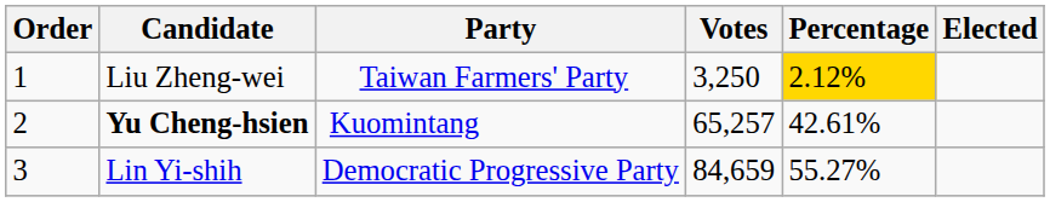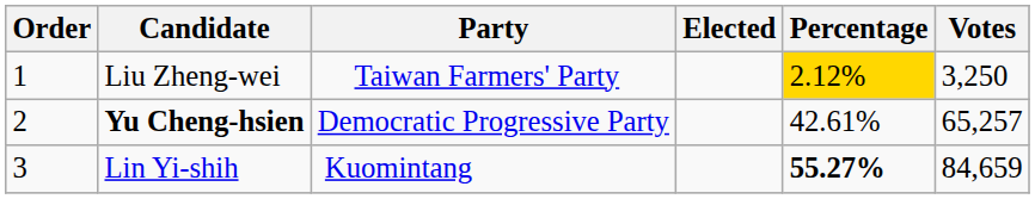columns swapped: Votes <-> Elected
Yu Cheng-hsien | Party: Kuomintang -> Democratic Progressive Party
Lin Yi-shih | Party: Democratic Progressive Party -> Kuomintang
Lin Yi-shih | Percentage: normal -> bold
